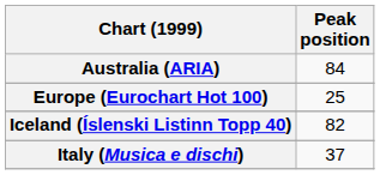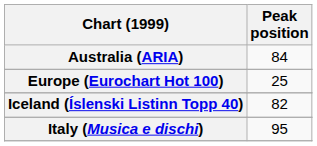Italy (Musica e dischi) | Peak position: 37 -> 95
